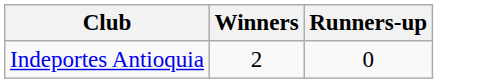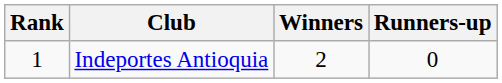+ column: Rank | 1
